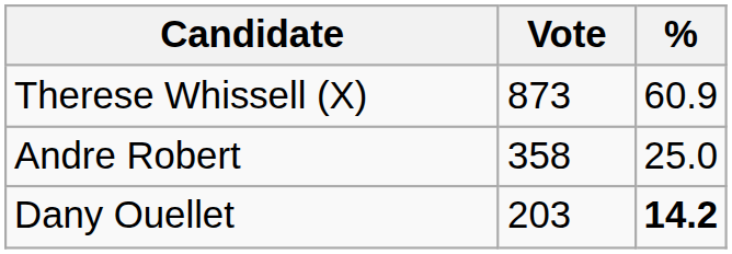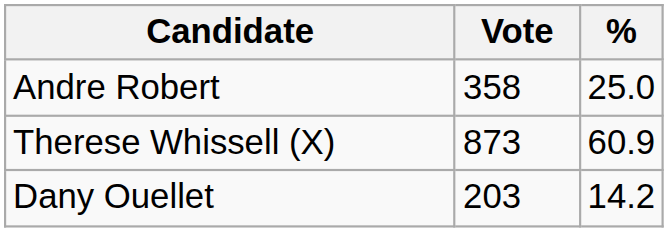rows swapped: Therese Whissell (X) <-> Andre Robert
Dany Ouellet | %: bold -> normal
